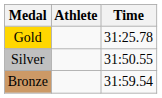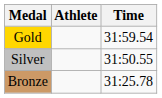Gold | Time: 31:25.78 -> 31:59.54
Bronze | Time: 31:59.54 -> 31:25.78
